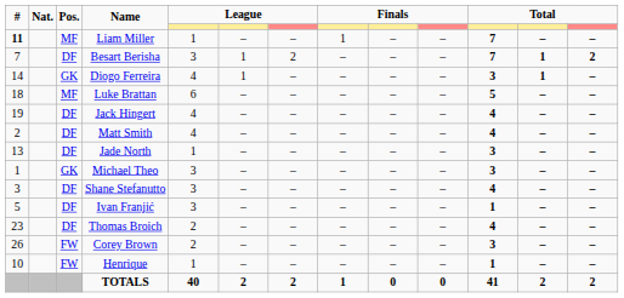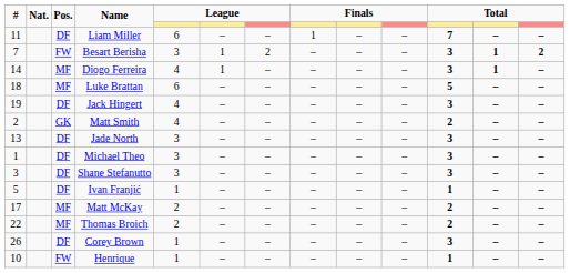Liam Miller | #: bold -> normal
Liam Miller | Pos.: MF -> DF
Liam Miller | column 5: 1 -> 6
Besart Berisha | Pos.: DF -> FW
Besart Berisha | column 11: 7 -> 3
Diogo Ferreira | Pos.: GK -> MF
Jack Hingert | column 11: 4 -> 3
Matt Smith | Pos.: DF -> GK
Matt Smith | column 11: 4 -> 2
Jade North | column 5: 1 -> 3
Michael Theo | Pos.: GK -> DF
Shane Stefanutto | column 11: 4 -> 3
Ivan Franjić | column 5: 3 -> 1
+ row: 17 | MF | Matt McKay | 2 | – | – | – | – | – | 2 | – | –
Thomas Broich | #: 23 -> 22
Thomas Broich | Pos.: DF -> MF
Thomas Broich | column 11: 4 -> 2
Corey Brown | Pos.: FW -> DF
Corey Brown | column 5: 2 -> 1
- row: TOTALS | 40 | 2 | 2 | 1 | 0 | 0 | 41 | 2 | 2
